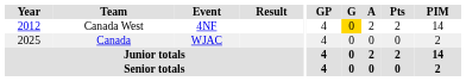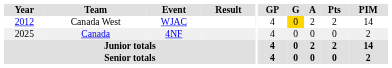Canada West | Event: 4NF -> WJAC
Canada | Event: WJAC -> 4NF
